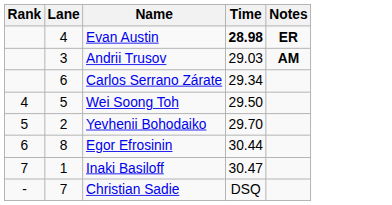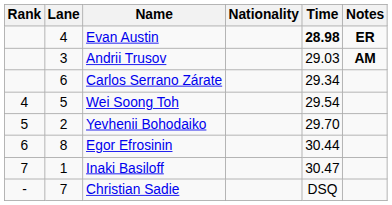+ column: Nationality
Wei Soong Toh | Time: 29.50 -> 29.54
